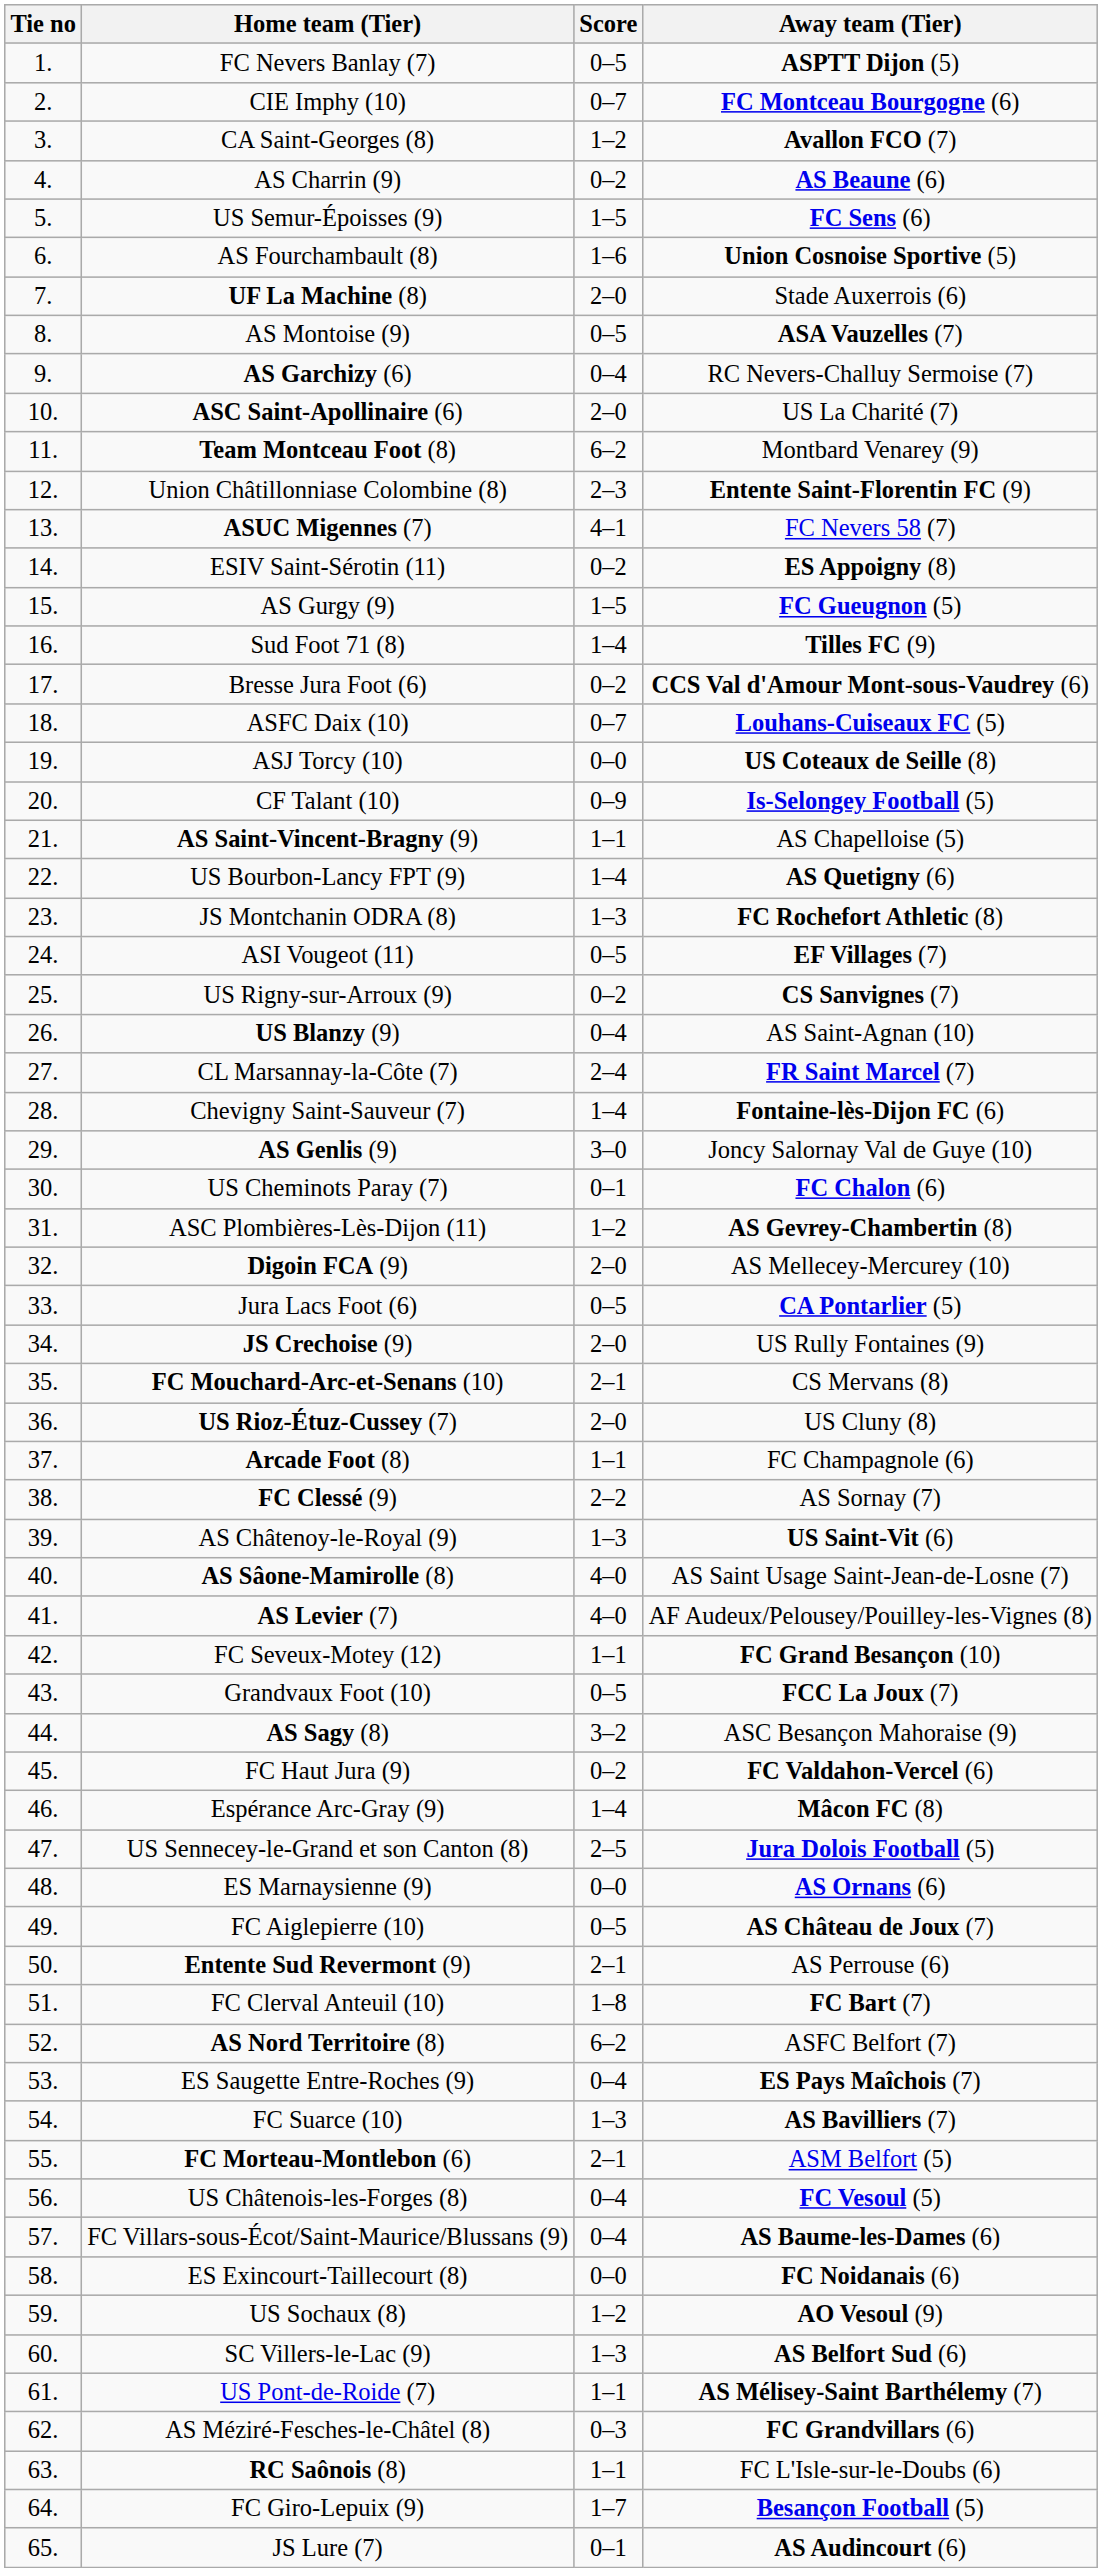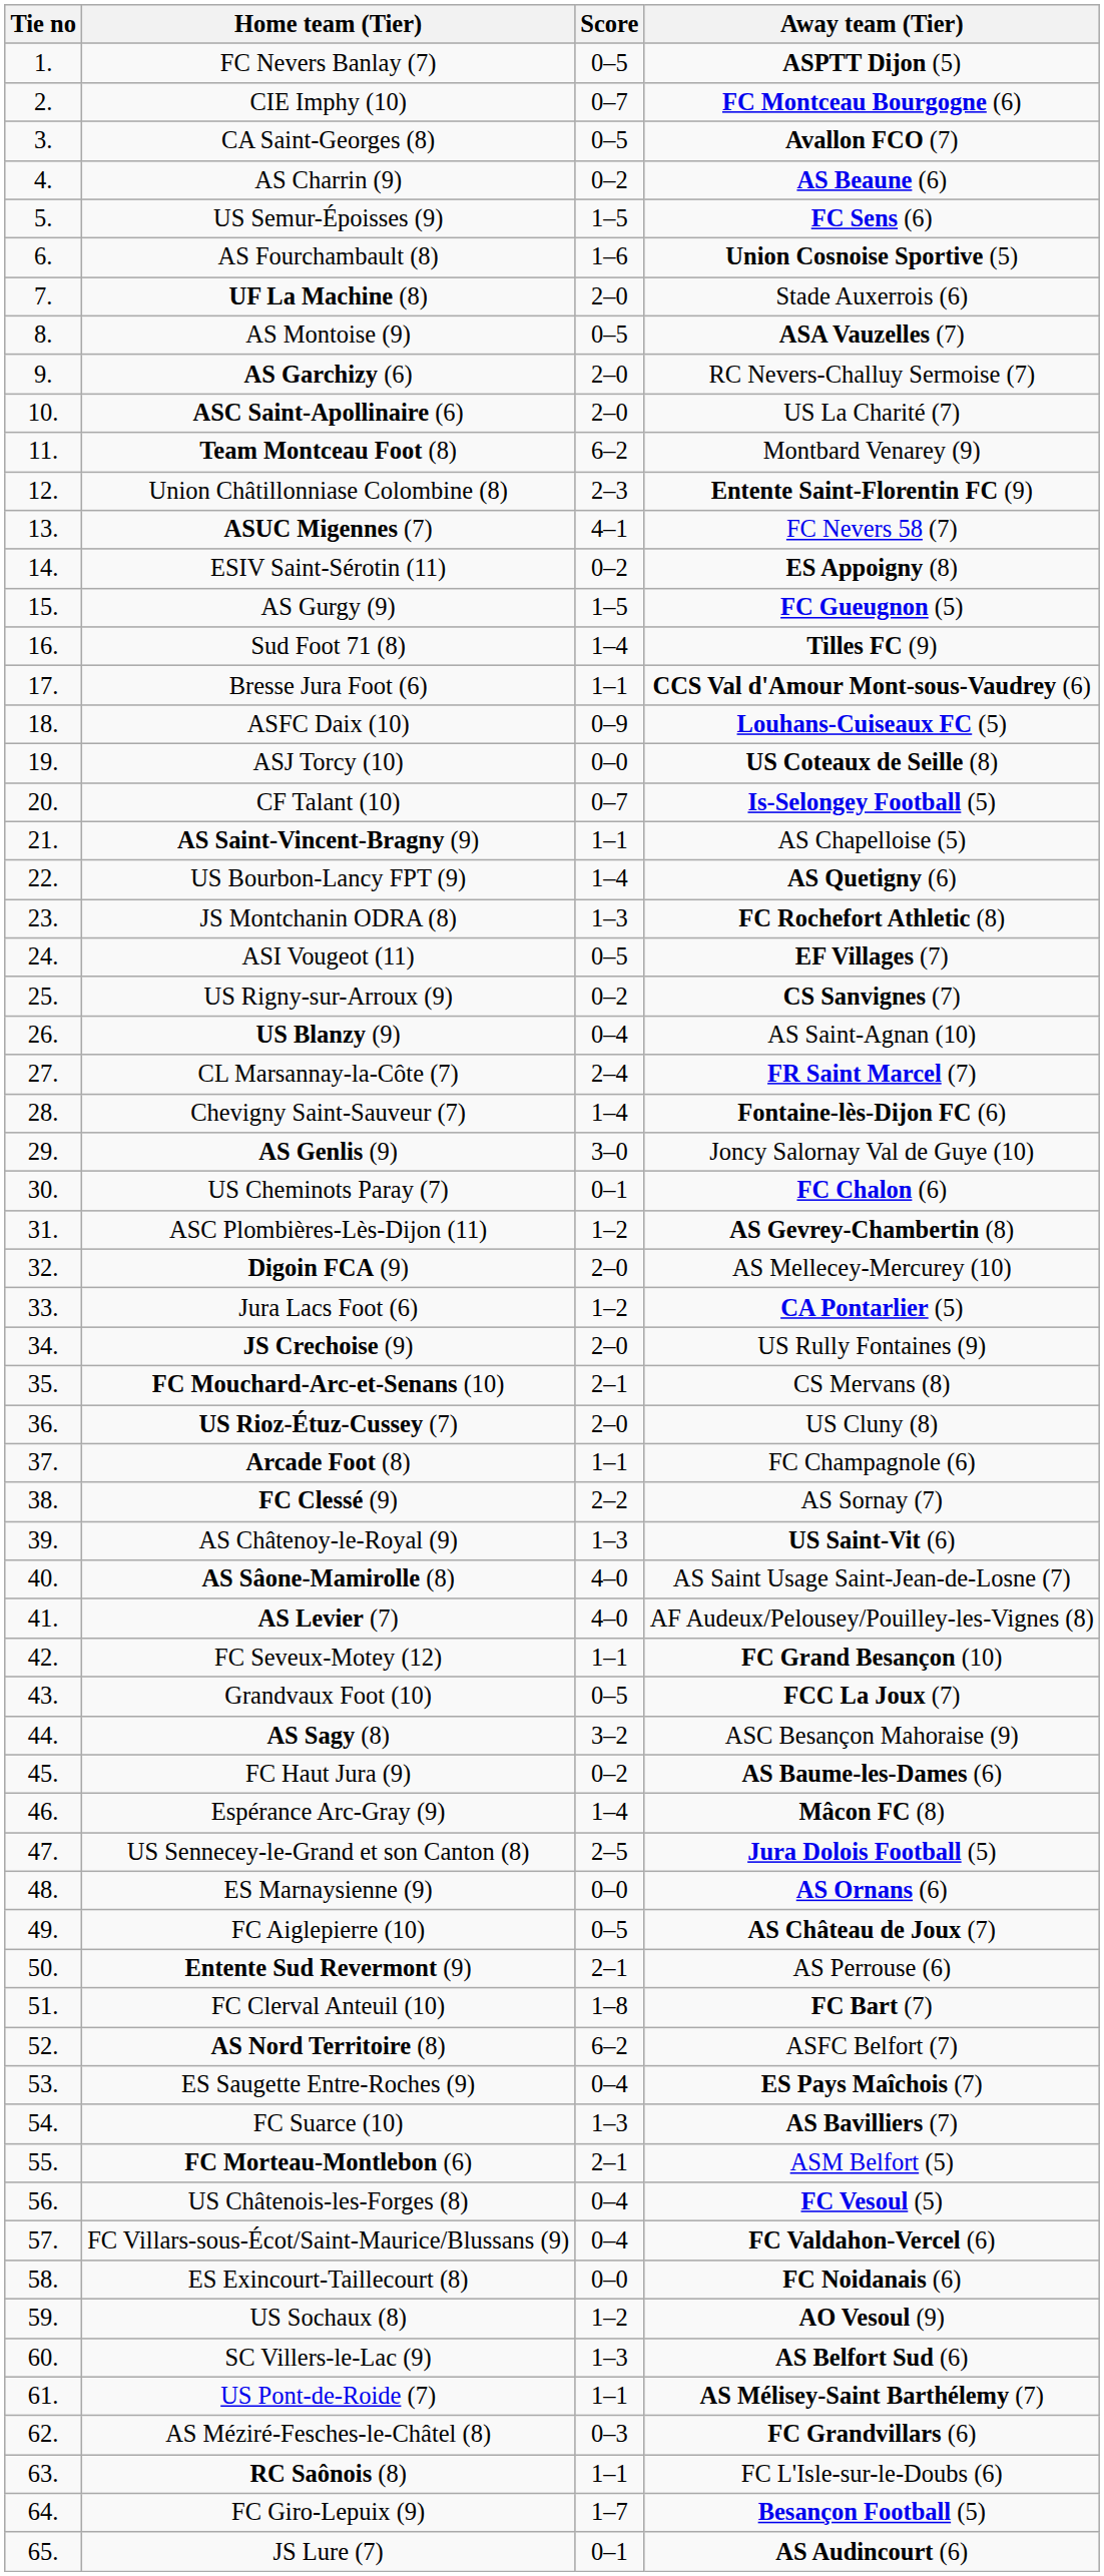CA Saint-Georges (8) | Score: 1–2 -> 0–5
AS Garchizy (6) | Score: 0–4 -> 2–0
Bresse Jura Foot (6) | Score: 0–2 -> 1–1
ASFC Daix (10) | Score: 0–7 -> 0–9
CF Talant (10) | Score: 0–9 -> 0–7
Jura Lacs Foot (6) | Score: 0–5 -> 1–2
FC Haut Jura (9) | Away team (Tier): FC Valdahon-Vercel (6) -> AS Baume-les-Dames (6)
FC Villars-sous-Écot/Saint-Maurice/Blussans (9) | Away team (Tier): AS Baume-les-Dames (6) -> FC Valdahon-Vercel (6)
